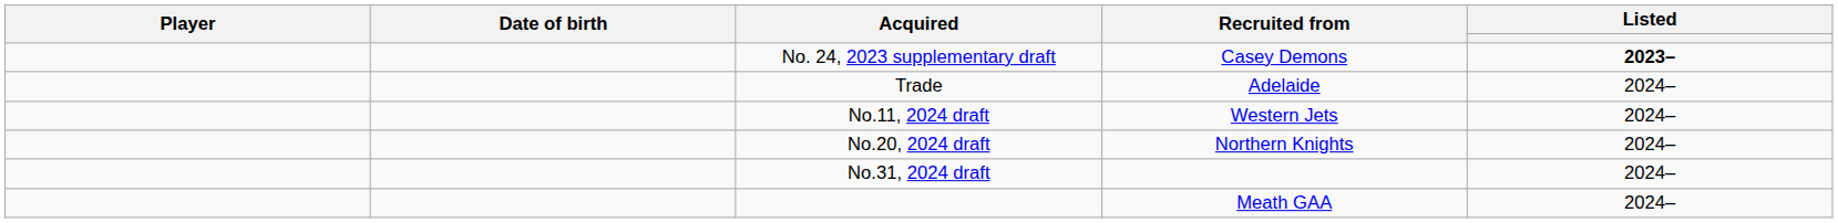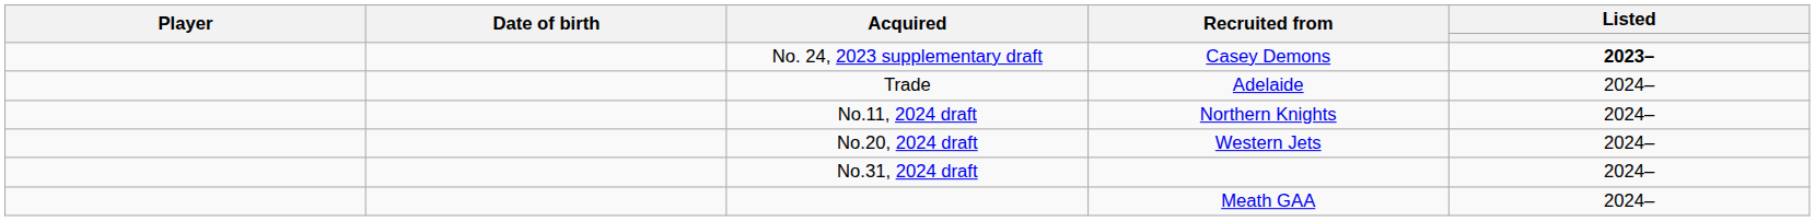No.11, 2024 draft | Recruited from: Western Jets -> Northern Knights
No.20, 2024 draft | Recruited from: Northern Knights -> Western Jets
